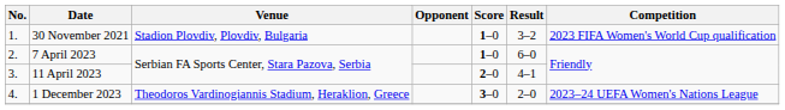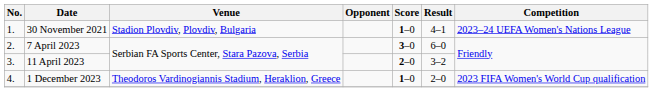30 November 2021 | Result: 3–2 -> 4–1
30 November 2021 | Competition: 2023 FIFA Women's World Cup qualification -> 2023–24 UEFA Women's Nations League
7 April 2023 | Score: 1–0 -> 3–0
11 April 2023 | Result: 4–1 -> 3–2
1 December 2023 | Score: 3–0 -> 1–0
1 December 2023 | Competition: 2023–24 UEFA Women's Nations League -> 2023 FIFA Women's World Cup qualification
